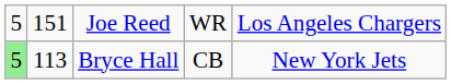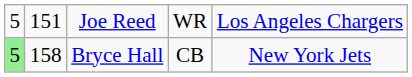Bryce Hall | column 2: 113 -> 158
